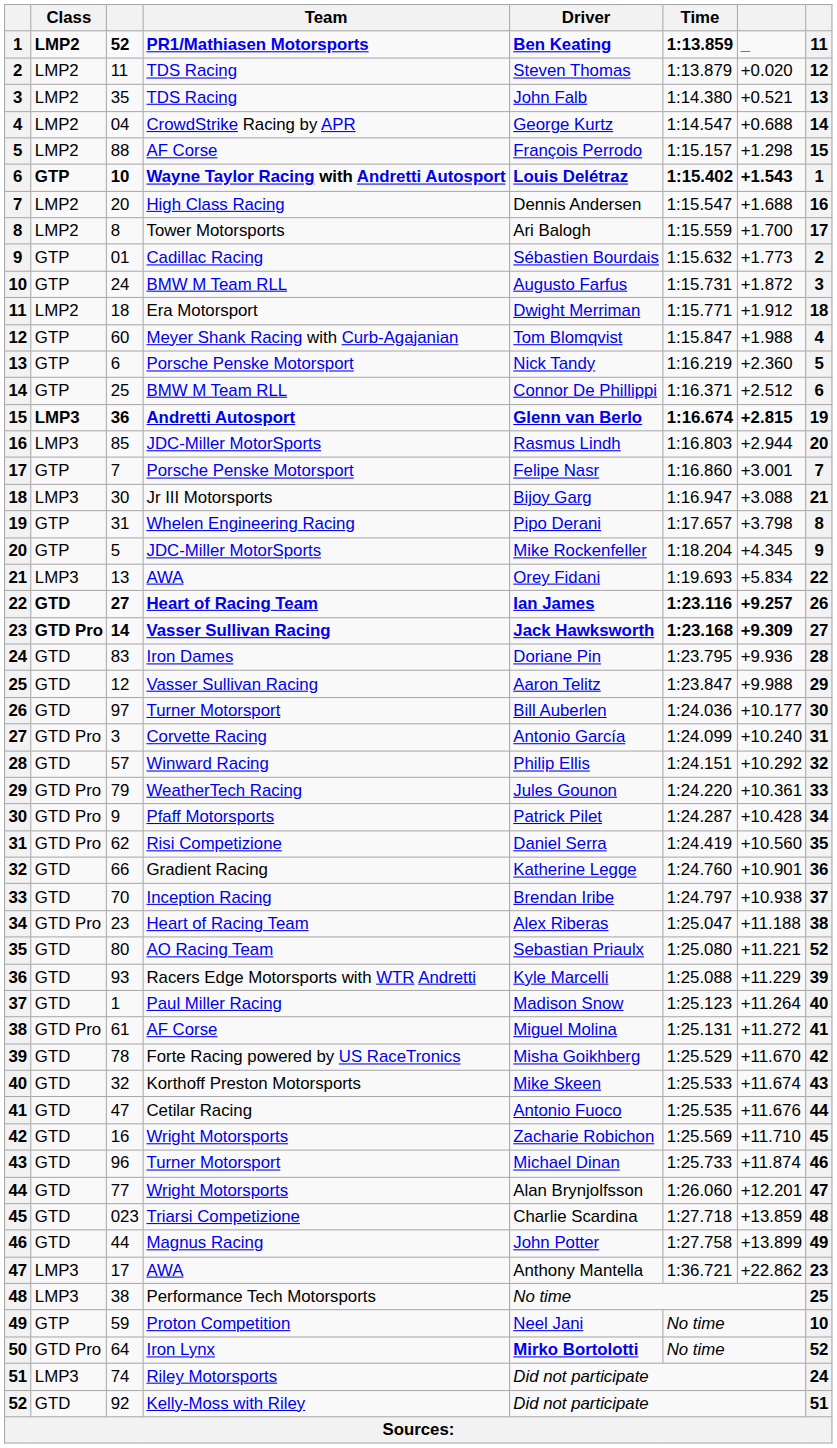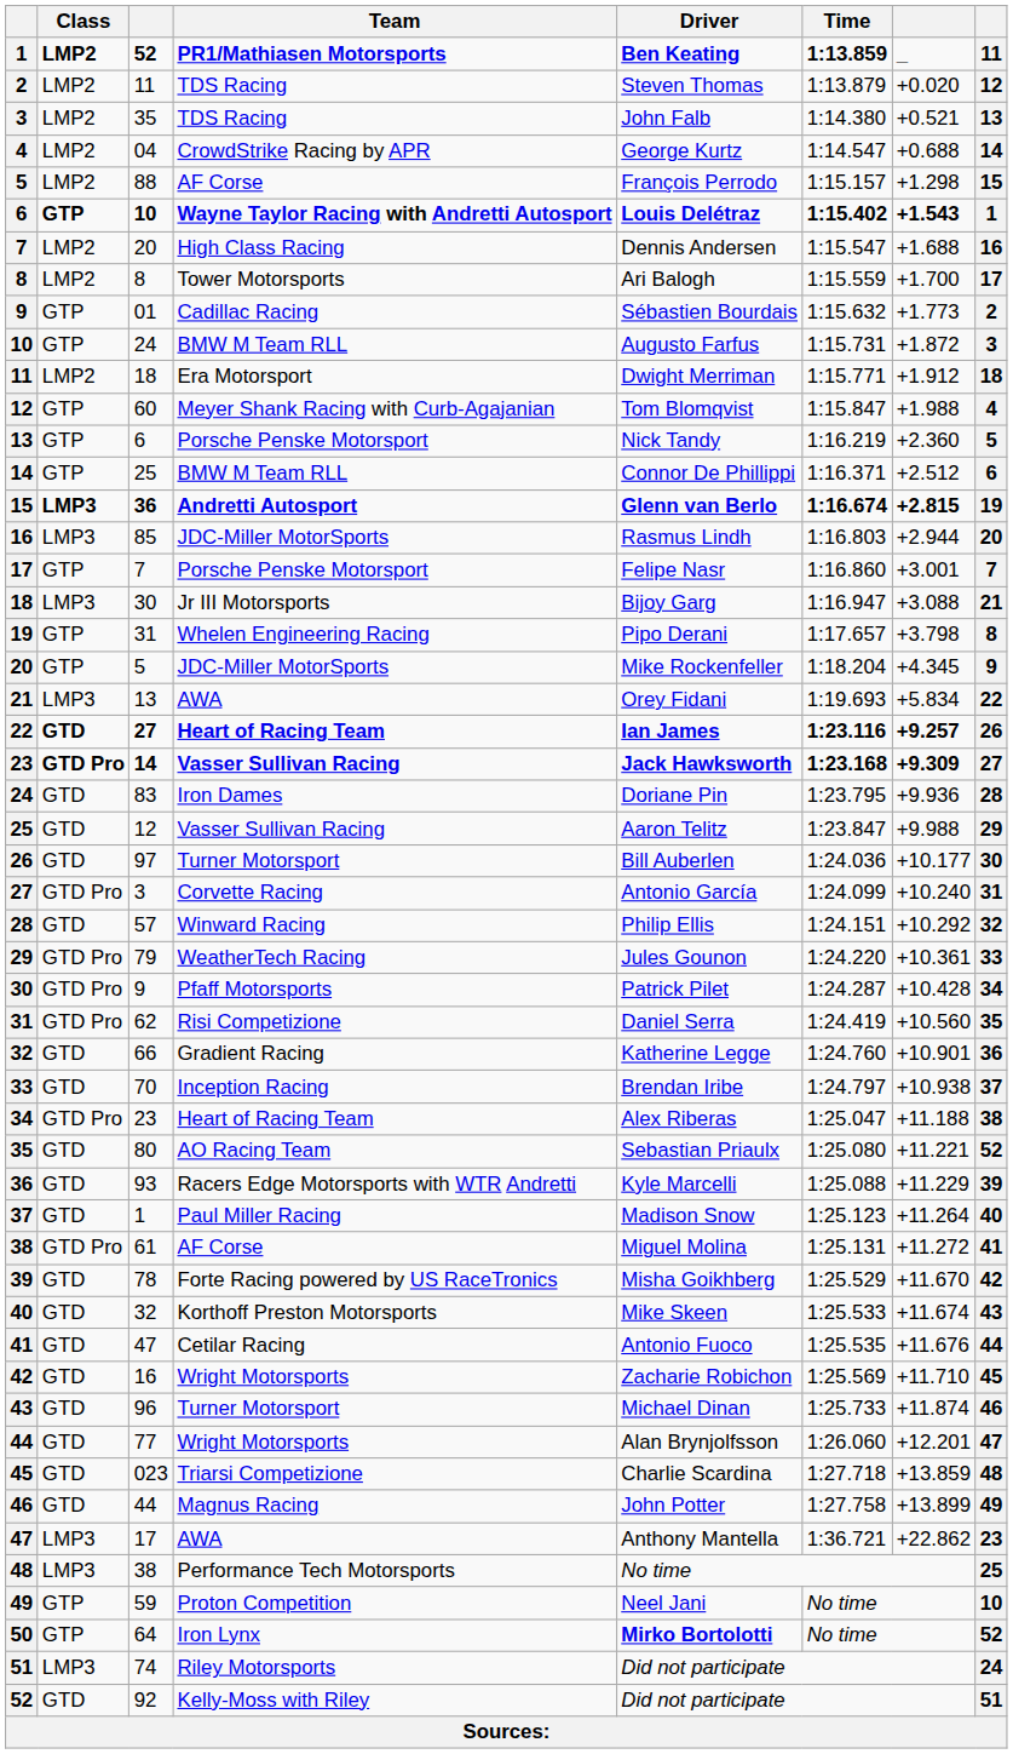50 | Class: GTD Pro -> GTP
